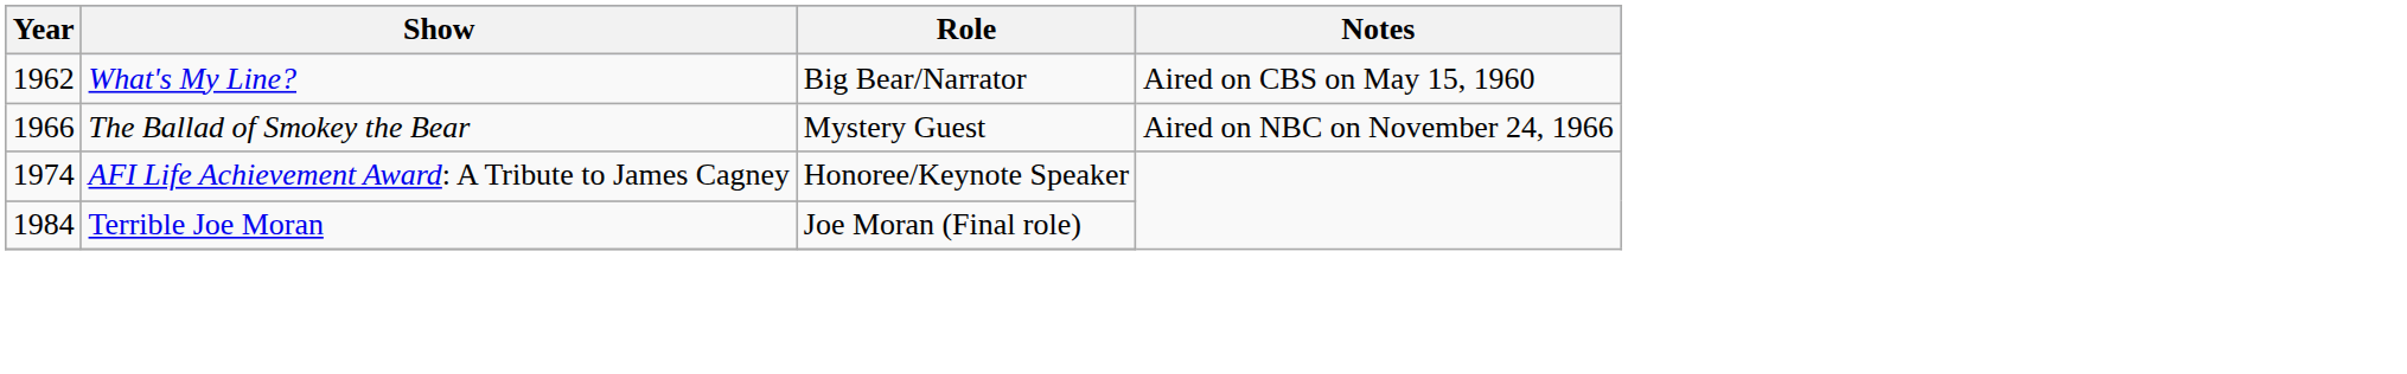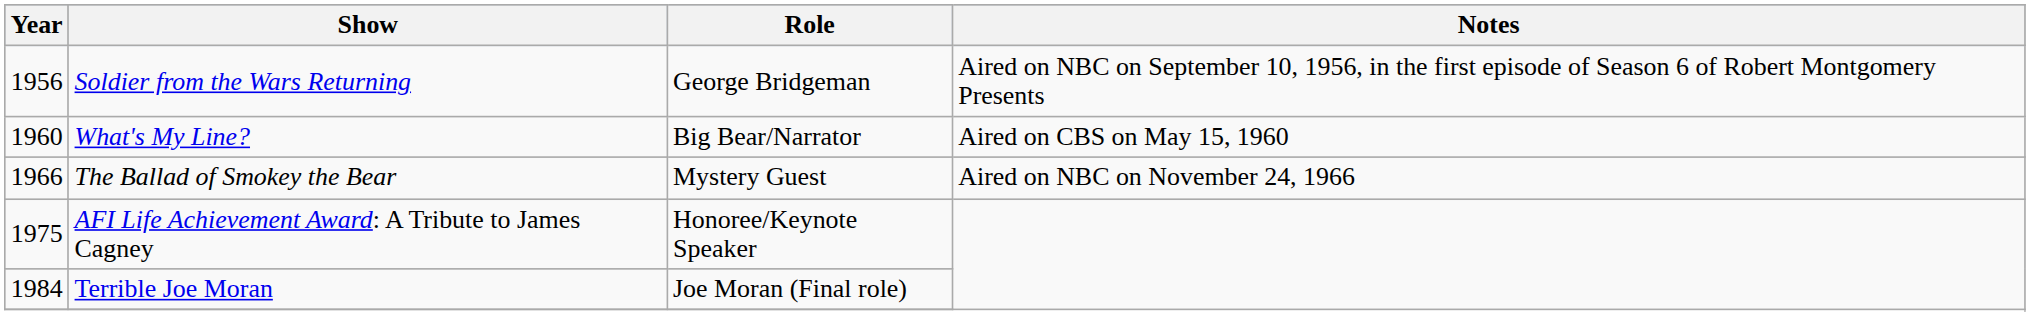+ row: 1956 | Soldier from the Wars Returning | George Bridgeman | Aired on NBC on September 10, 1956, in the first episode of Season 6 of Robert Montgomery Presents
What's My Line? | Year: 1962 -> 1960
AFI Life Achievement Award: A Tribute to James Cagney | Year: 1974 -> 1975
